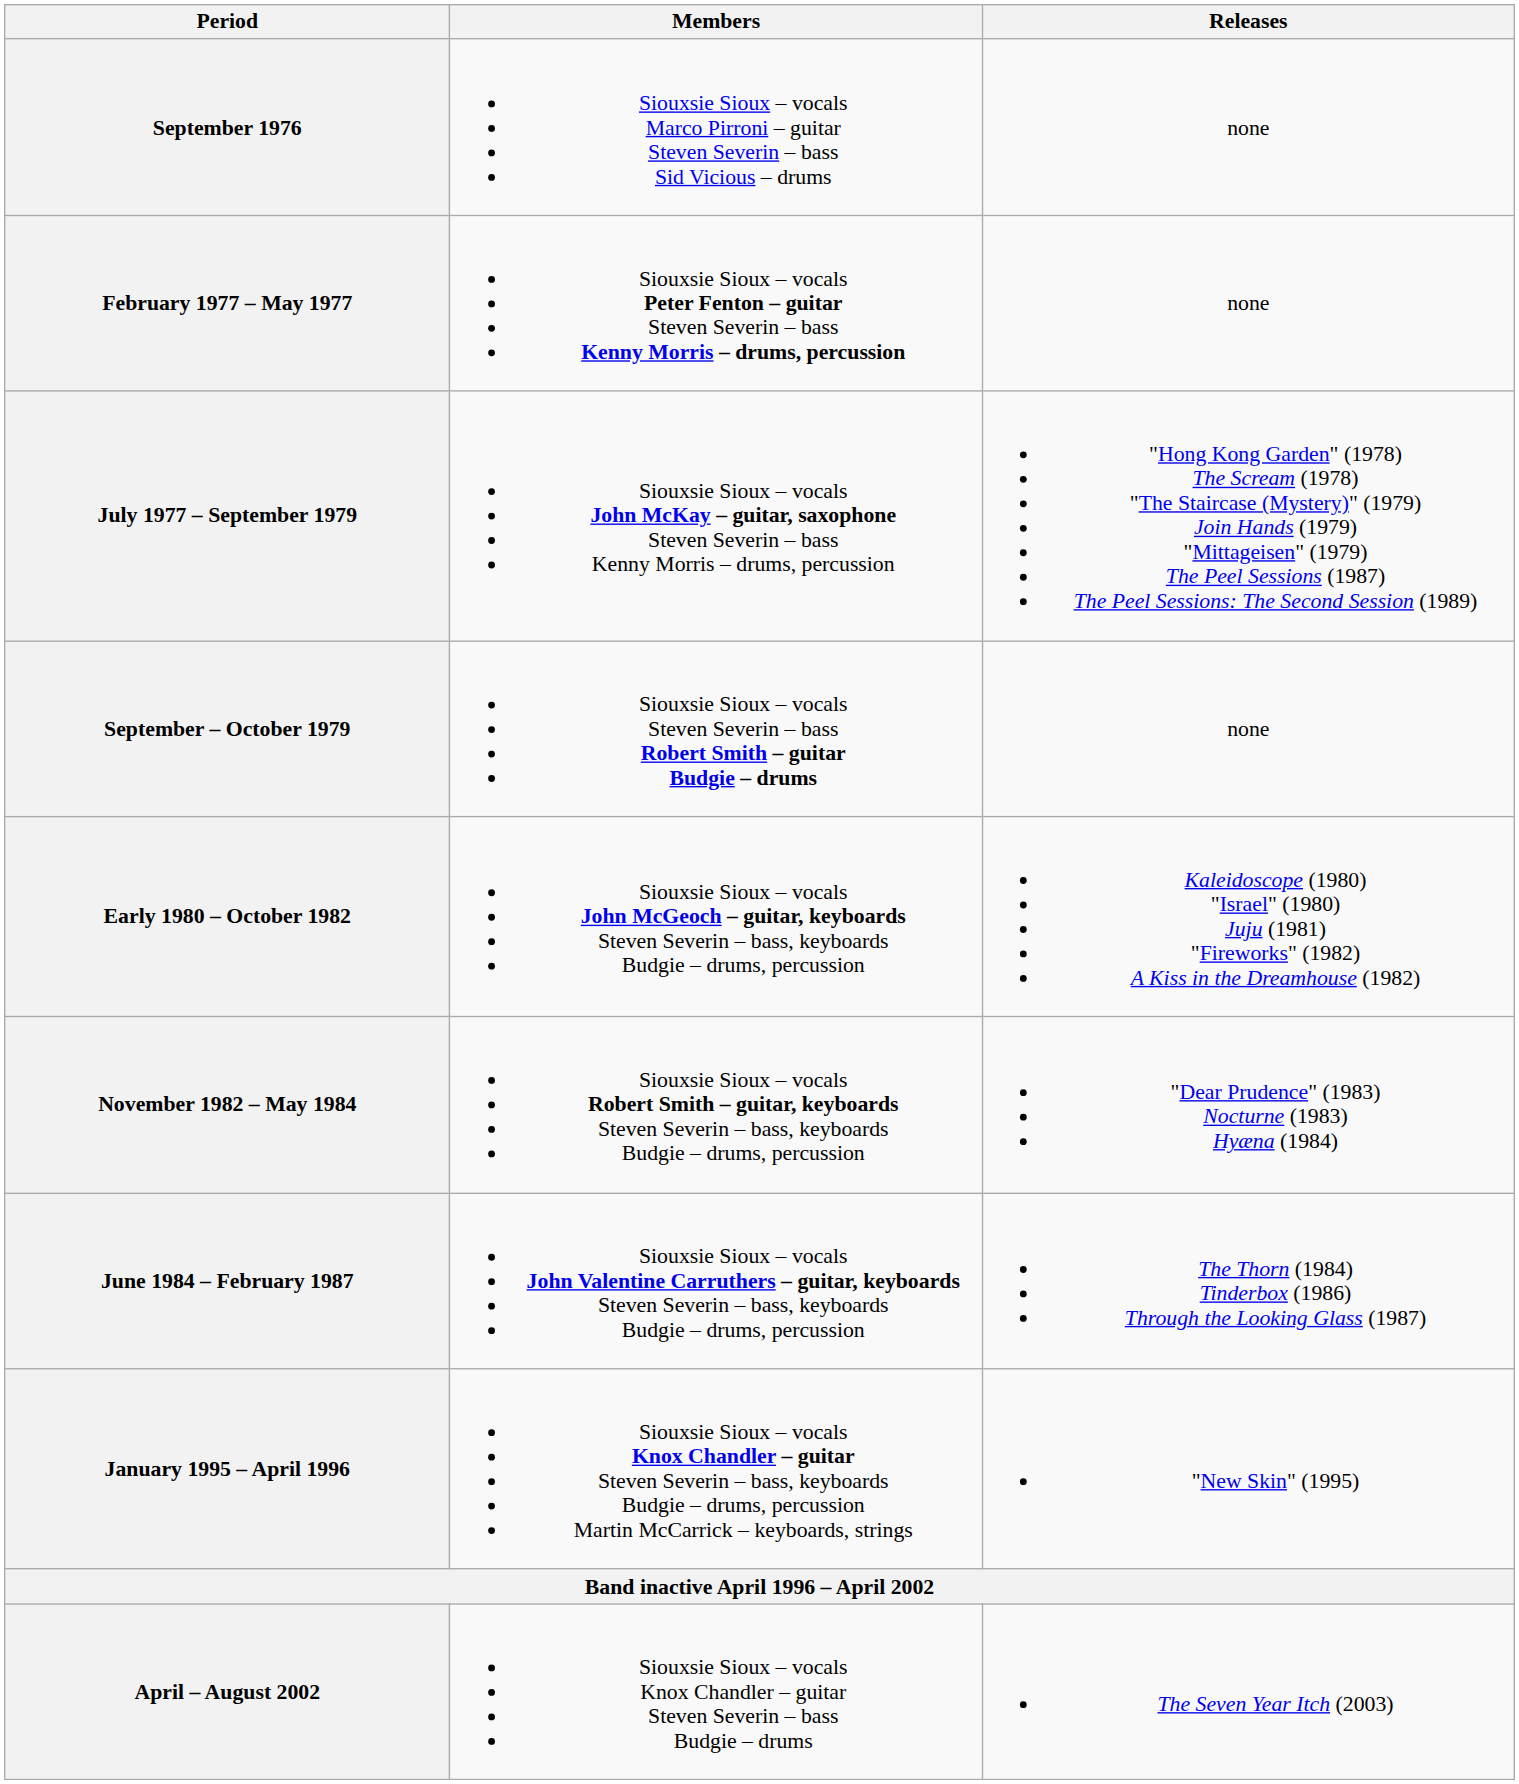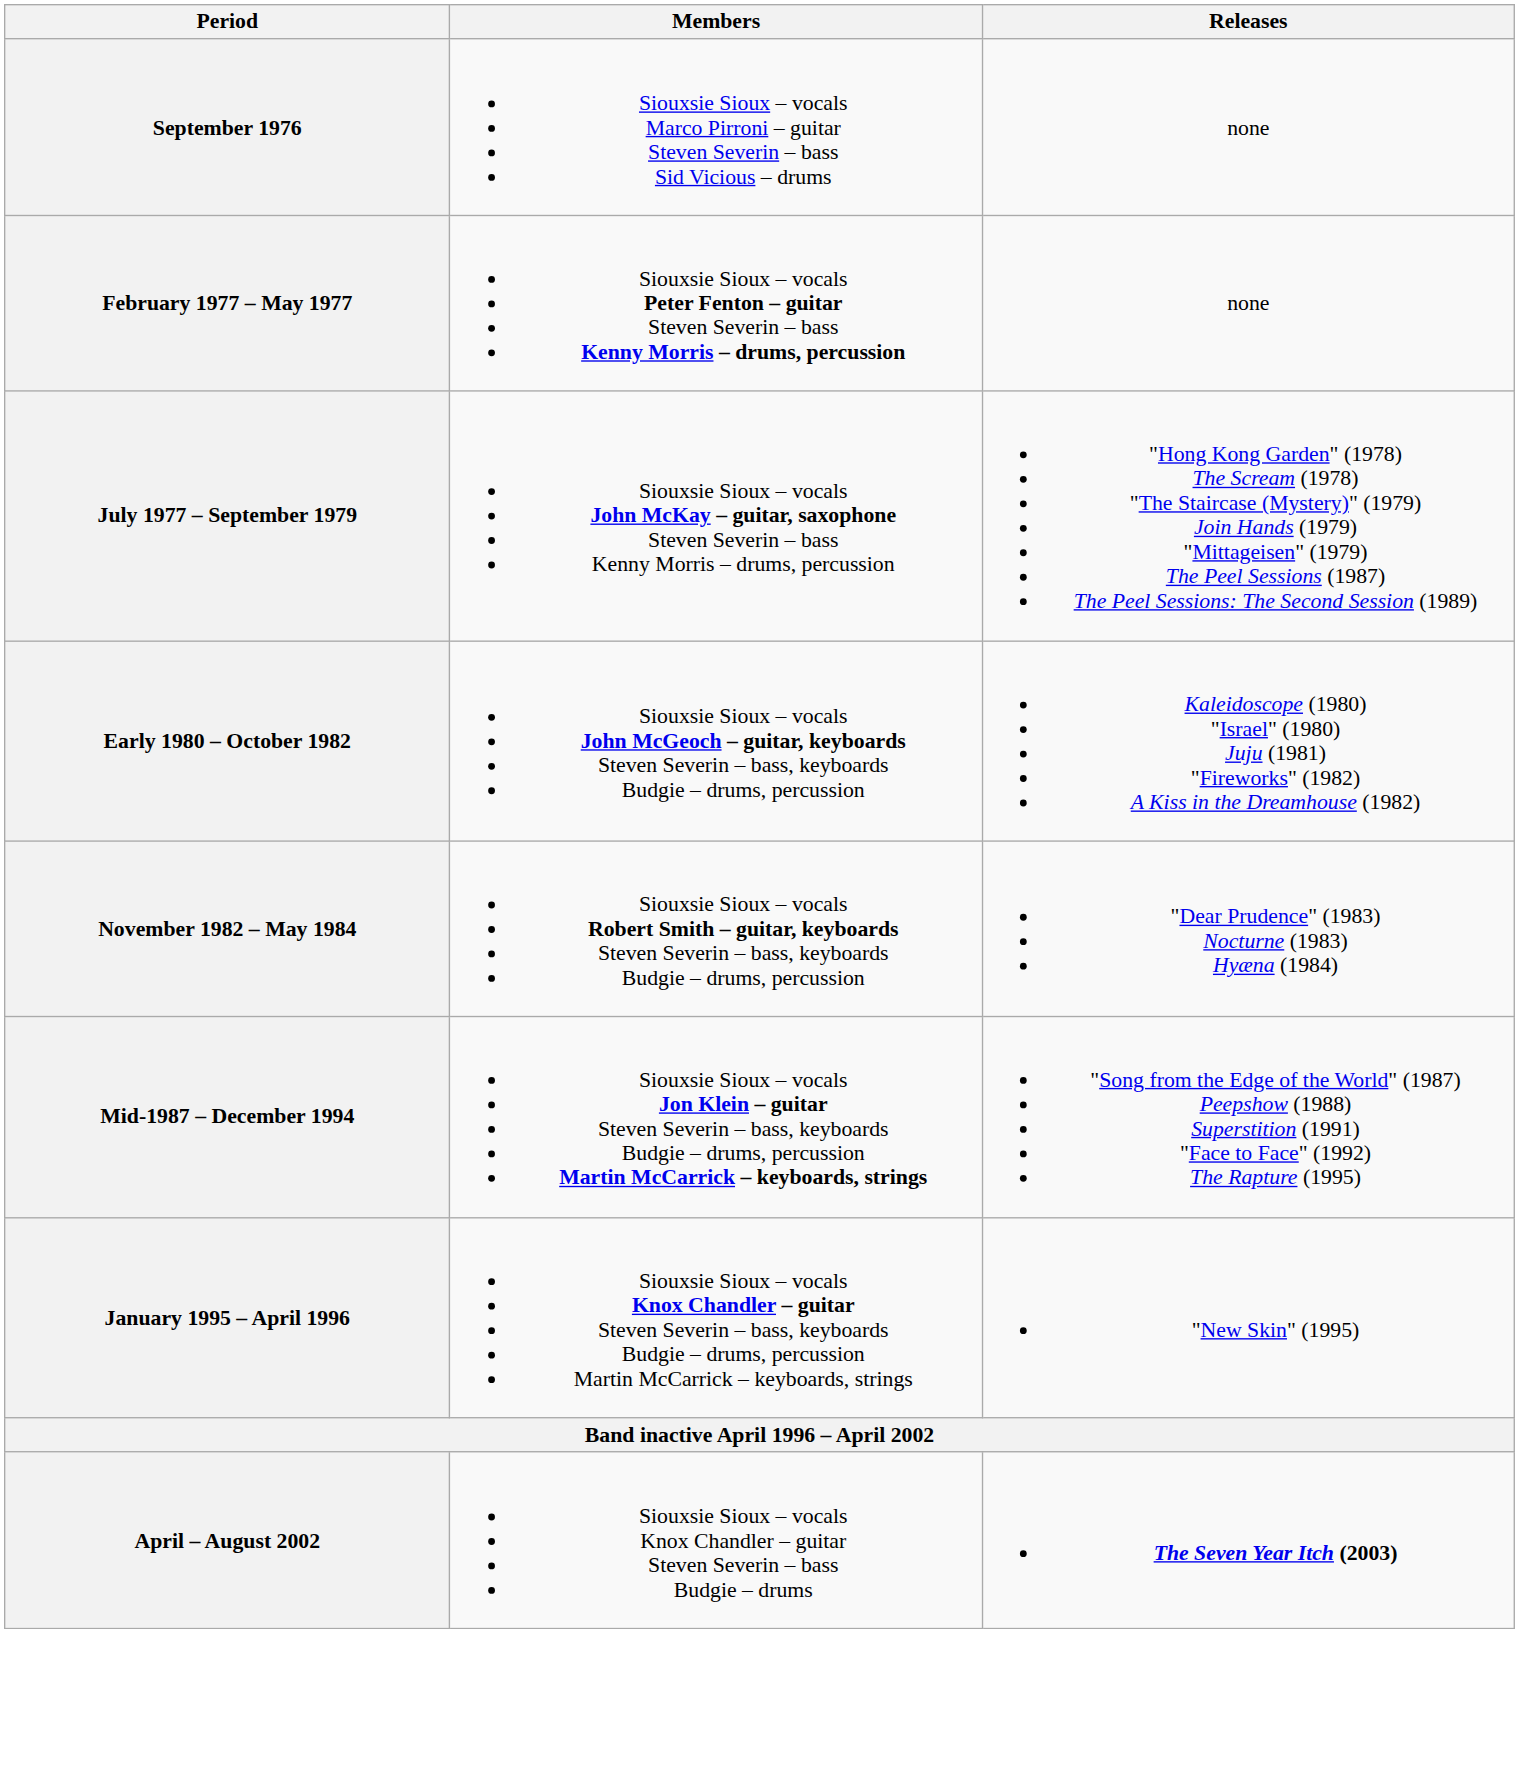- row: September – October 1979 | Siouxsie Sioux – vocals Steven Severin – bass Robert Smith – guitar Budgie – drums | none
- row: June 1984 – February 1987 | Siouxsie Sioux – vocals John Valentine Carruthers – guitar, keyboards Steven Severin – bass, keyboards Budgie – drums, percussion | The Thorn (1984) Tinderbox (1986) Through the Looking Glass (1987)
+ row: Mid-1987 – December 1994 | Siouxsie Sioux – vocals Jon Klein – guitar Steven Severin – bass, keyboards Budgie – drums, percussion Martin McCarrick – keyboards, strings | "Song from the Edge of the World" (1987) Peepshow (1988) Superstition (1991) "Face to Face" (1992) The Rapture (1995)
April – August 2002 | Releases: normal -> bold
